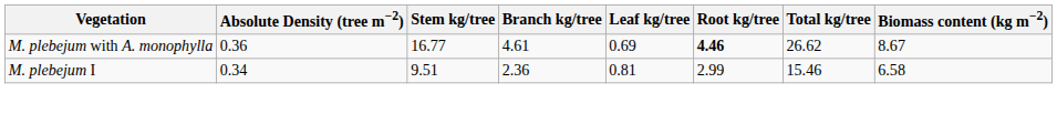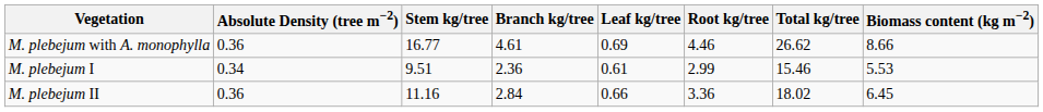M. plebejum with A. monophylla | Root kg/tree: bold -> normal
M. plebejum with A. monophylla | Biomass content (kg m−2): 8.67 -> 8.66
M. plebejum I | Leaf kg/tree: 0.81 -> 0.61
M. plebejum I | Biomass content (kg m−2): 6.58 -> 5.53
+ row: M. plebejum II | 0.36 | 11.16 | 2.84 | 0.66 | 3.36 | 18.02 | 6.45
